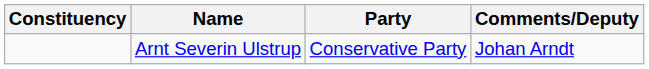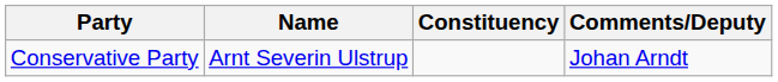columns swapped: Constituency <-> Party
